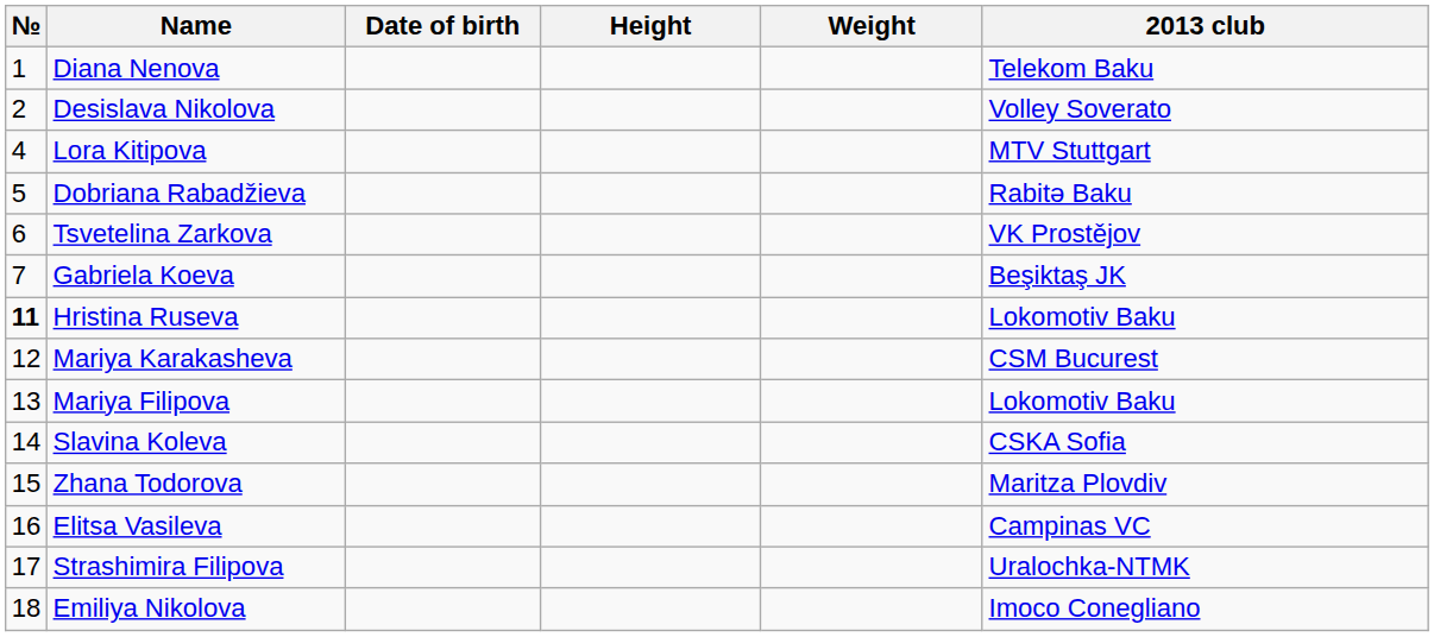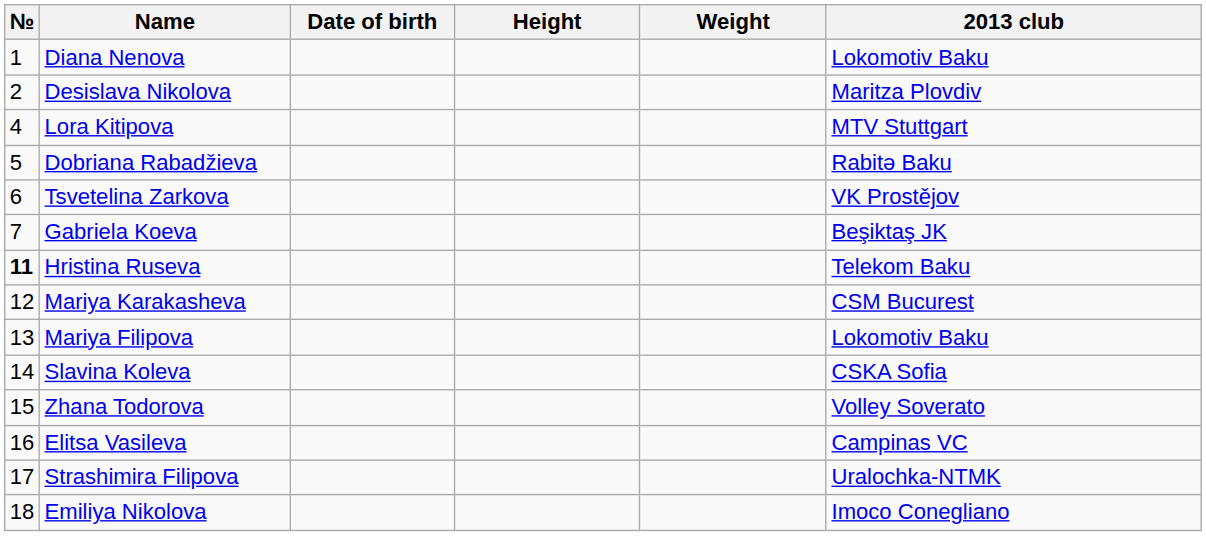Diana Nenova | 2013 club: Telekom Baku -> Lokomotiv Baku
Desislava Nikolova | 2013 club: Volley Soverato -> Maritza Plovdiv
Hristina Ruseva | 2013 club: Lokomotiv Baku -> Telekom Baku
Zhana Todorova | 2013 club: Maritza Plovdiv -> Volley Soverato
